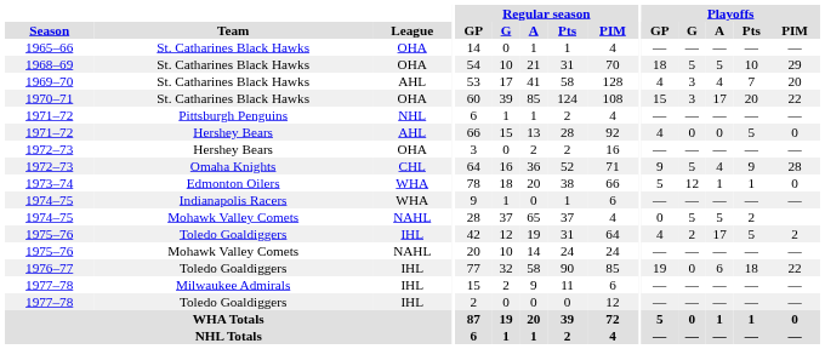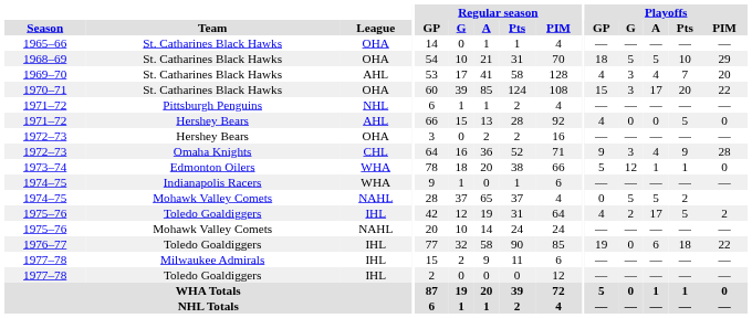1972–73 / Omaha Knights | Playoffs / G: 5 -> 3
